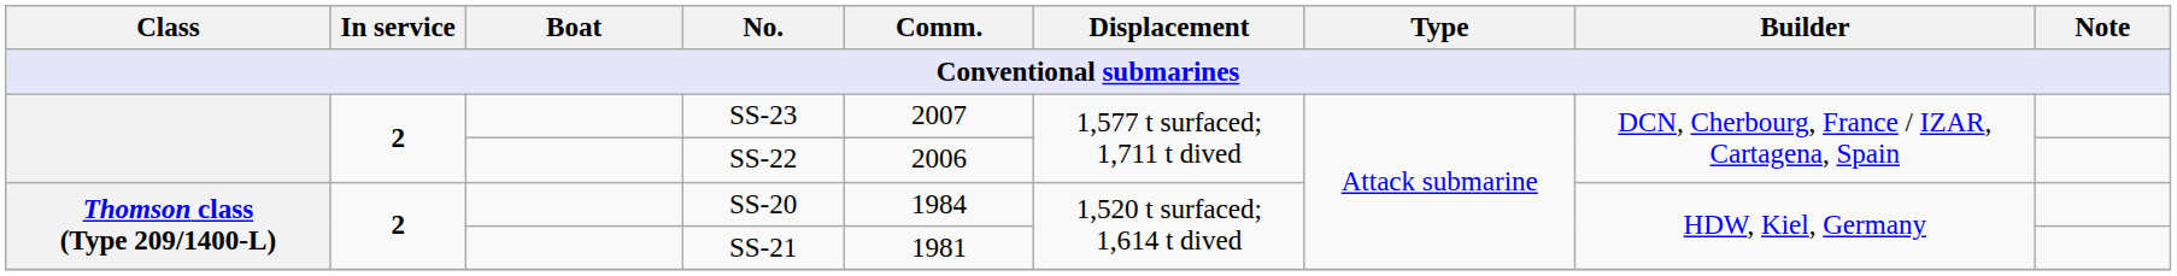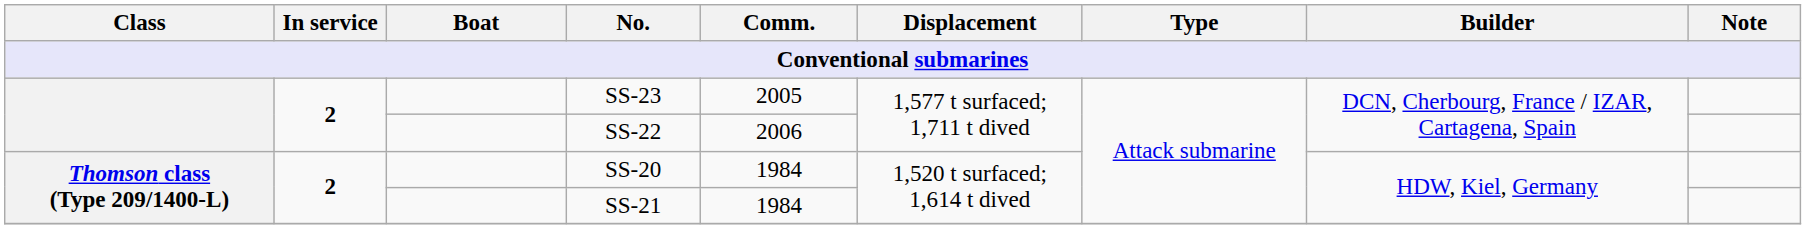SS-23 | Comm.: 2007 -> 2005
SS-21 | Comm.: 1981 -> 1984
